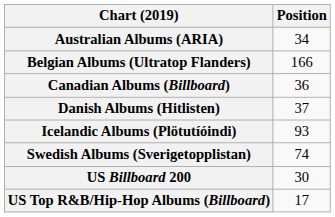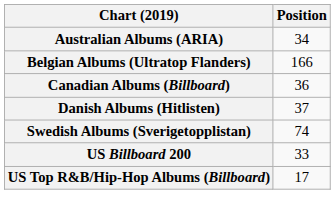- row: Icelandic Albums (Plötutíóindi) | 93
US Billboard 200 | Position: 30 -> 33
